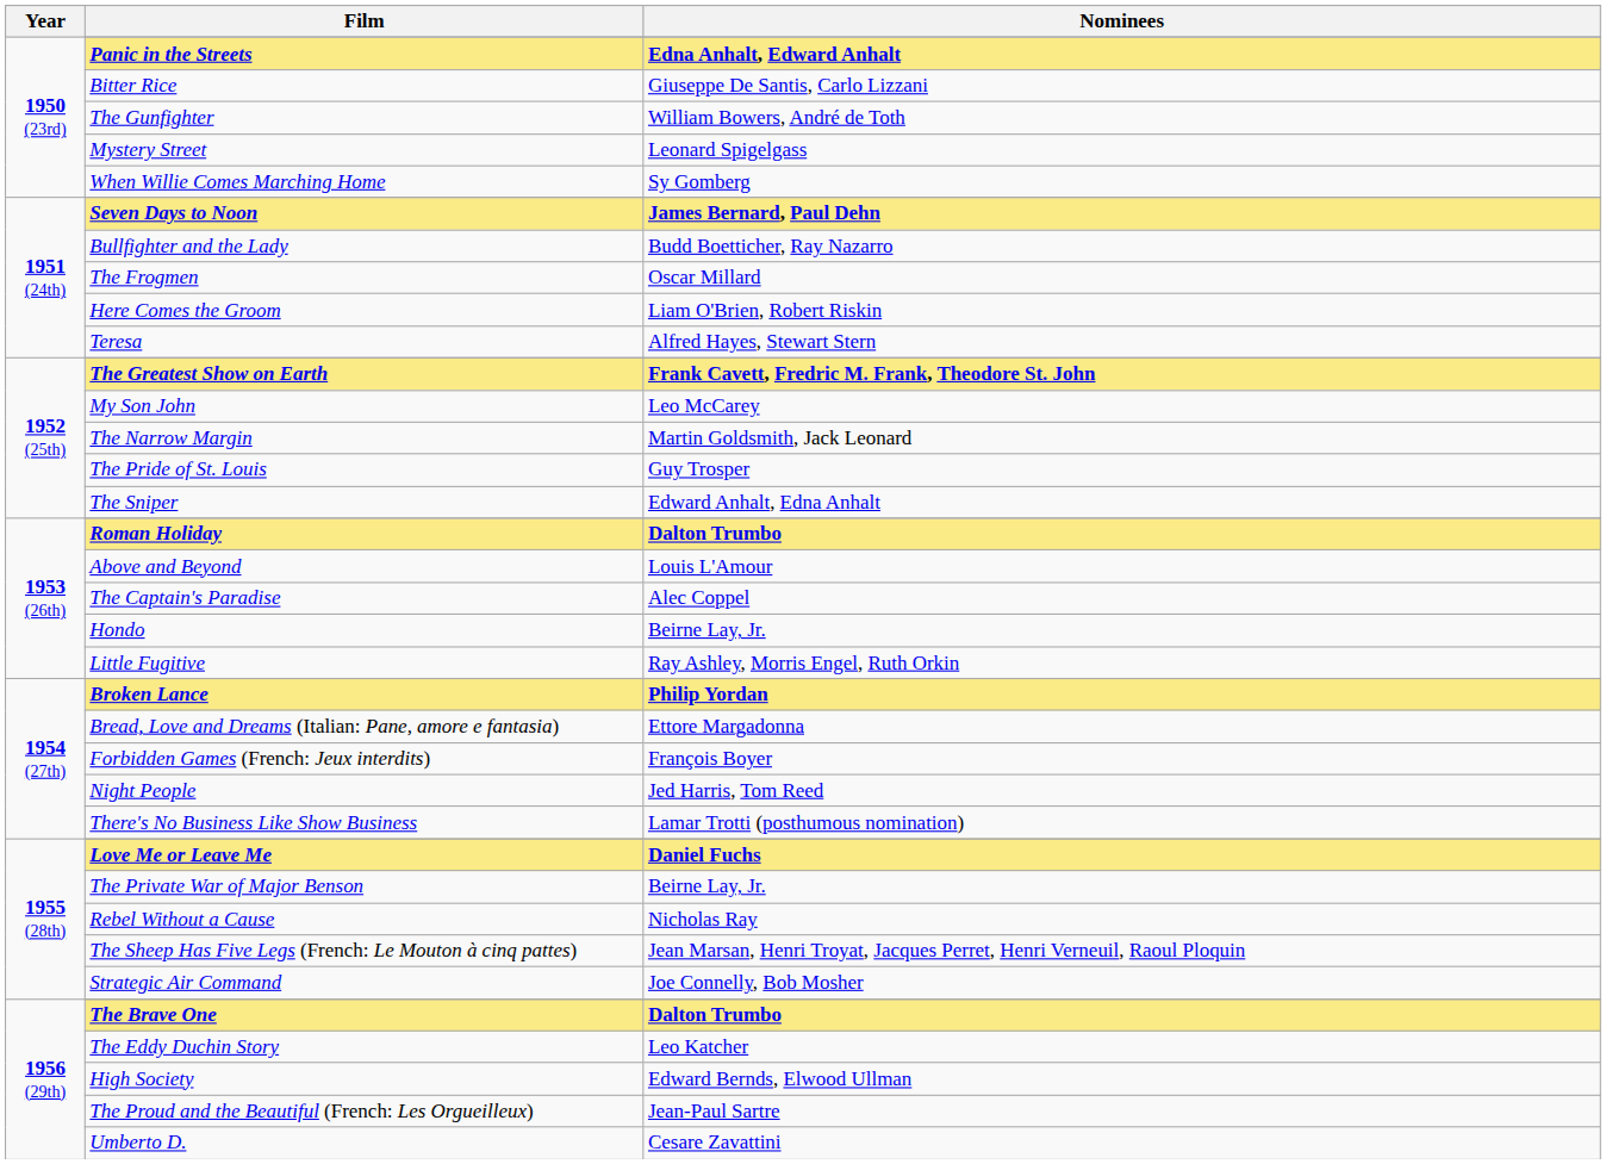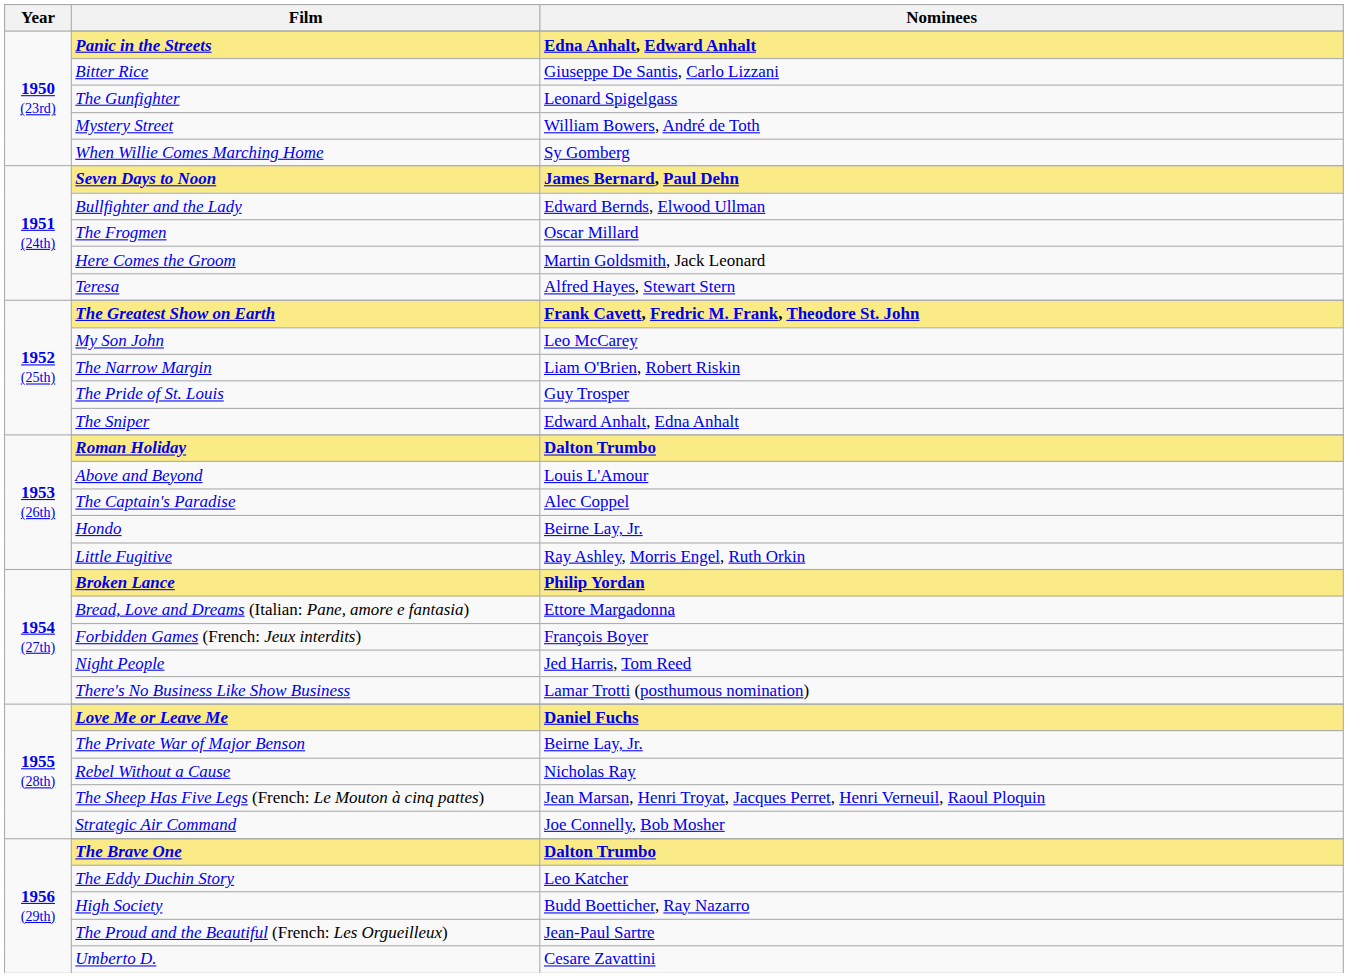The Gunfighter | Nominees: William Bowers, André de Toth -> Leonard Spigelgass
Mystery Street | Nominees: Leonard Spigelgass -> William Bowers, André de Toth
Bullfighter and the Lady | Nominees: Budd Boetticher, Ray Nazarro -> Edward Bernds, Elwood Ullman
Here Comes the Groom | Nominees: Liam O'Brien, Robert Riskin -> Martin Goldsmith, Jack Leonard
The Narrow Margin | Nominees: Martin Goldsmith, Jack Leonard -> Liam O'Brien, Robert Riskin
High Society | Nominees: Edward Bernds, Elwood Ullman -> Budd Boetticher, Ray Nazarro
